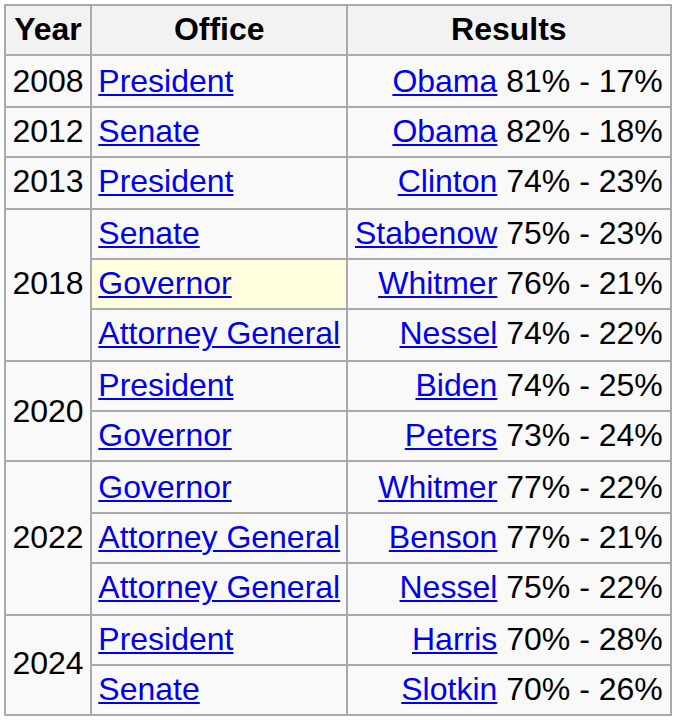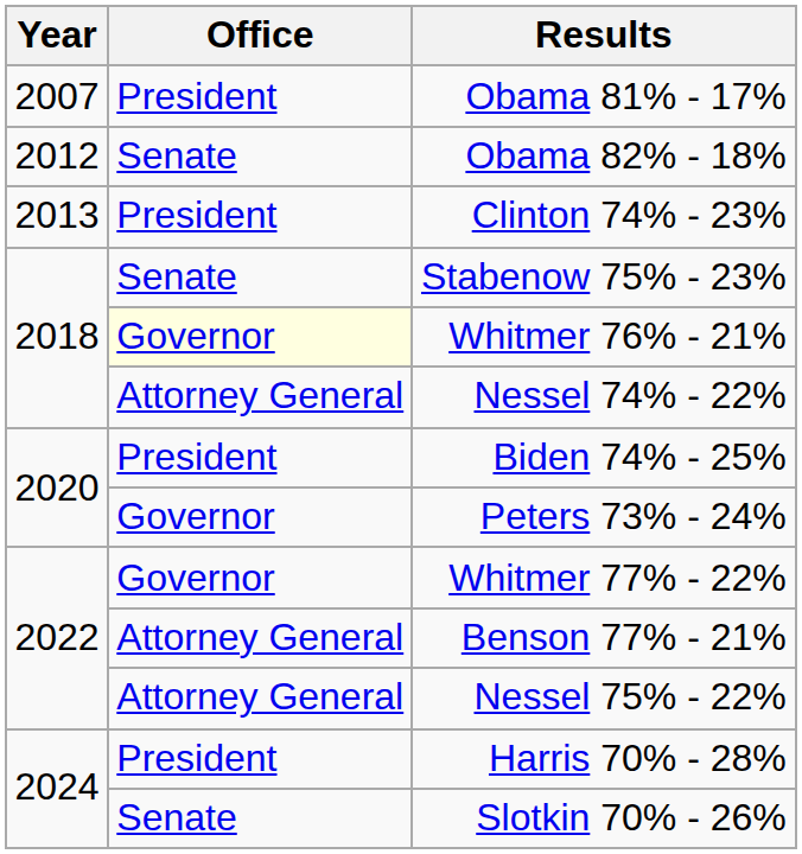Obama 81% - 17% | Year: 2008 -> 2007
